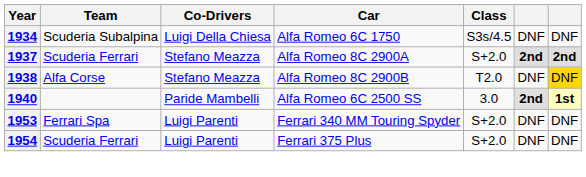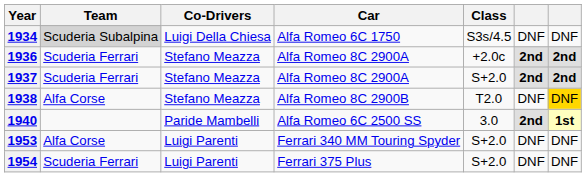1934 | Team: no background -> lightgrey background
+ row: 1936 | Scuderia Ferrari | Stefano Meazza | Alfa Romeo 8C 2900A | +2.0c | 2nd | 2nd
1953 | Team: Ferrari Spa -> Alfa Corse
